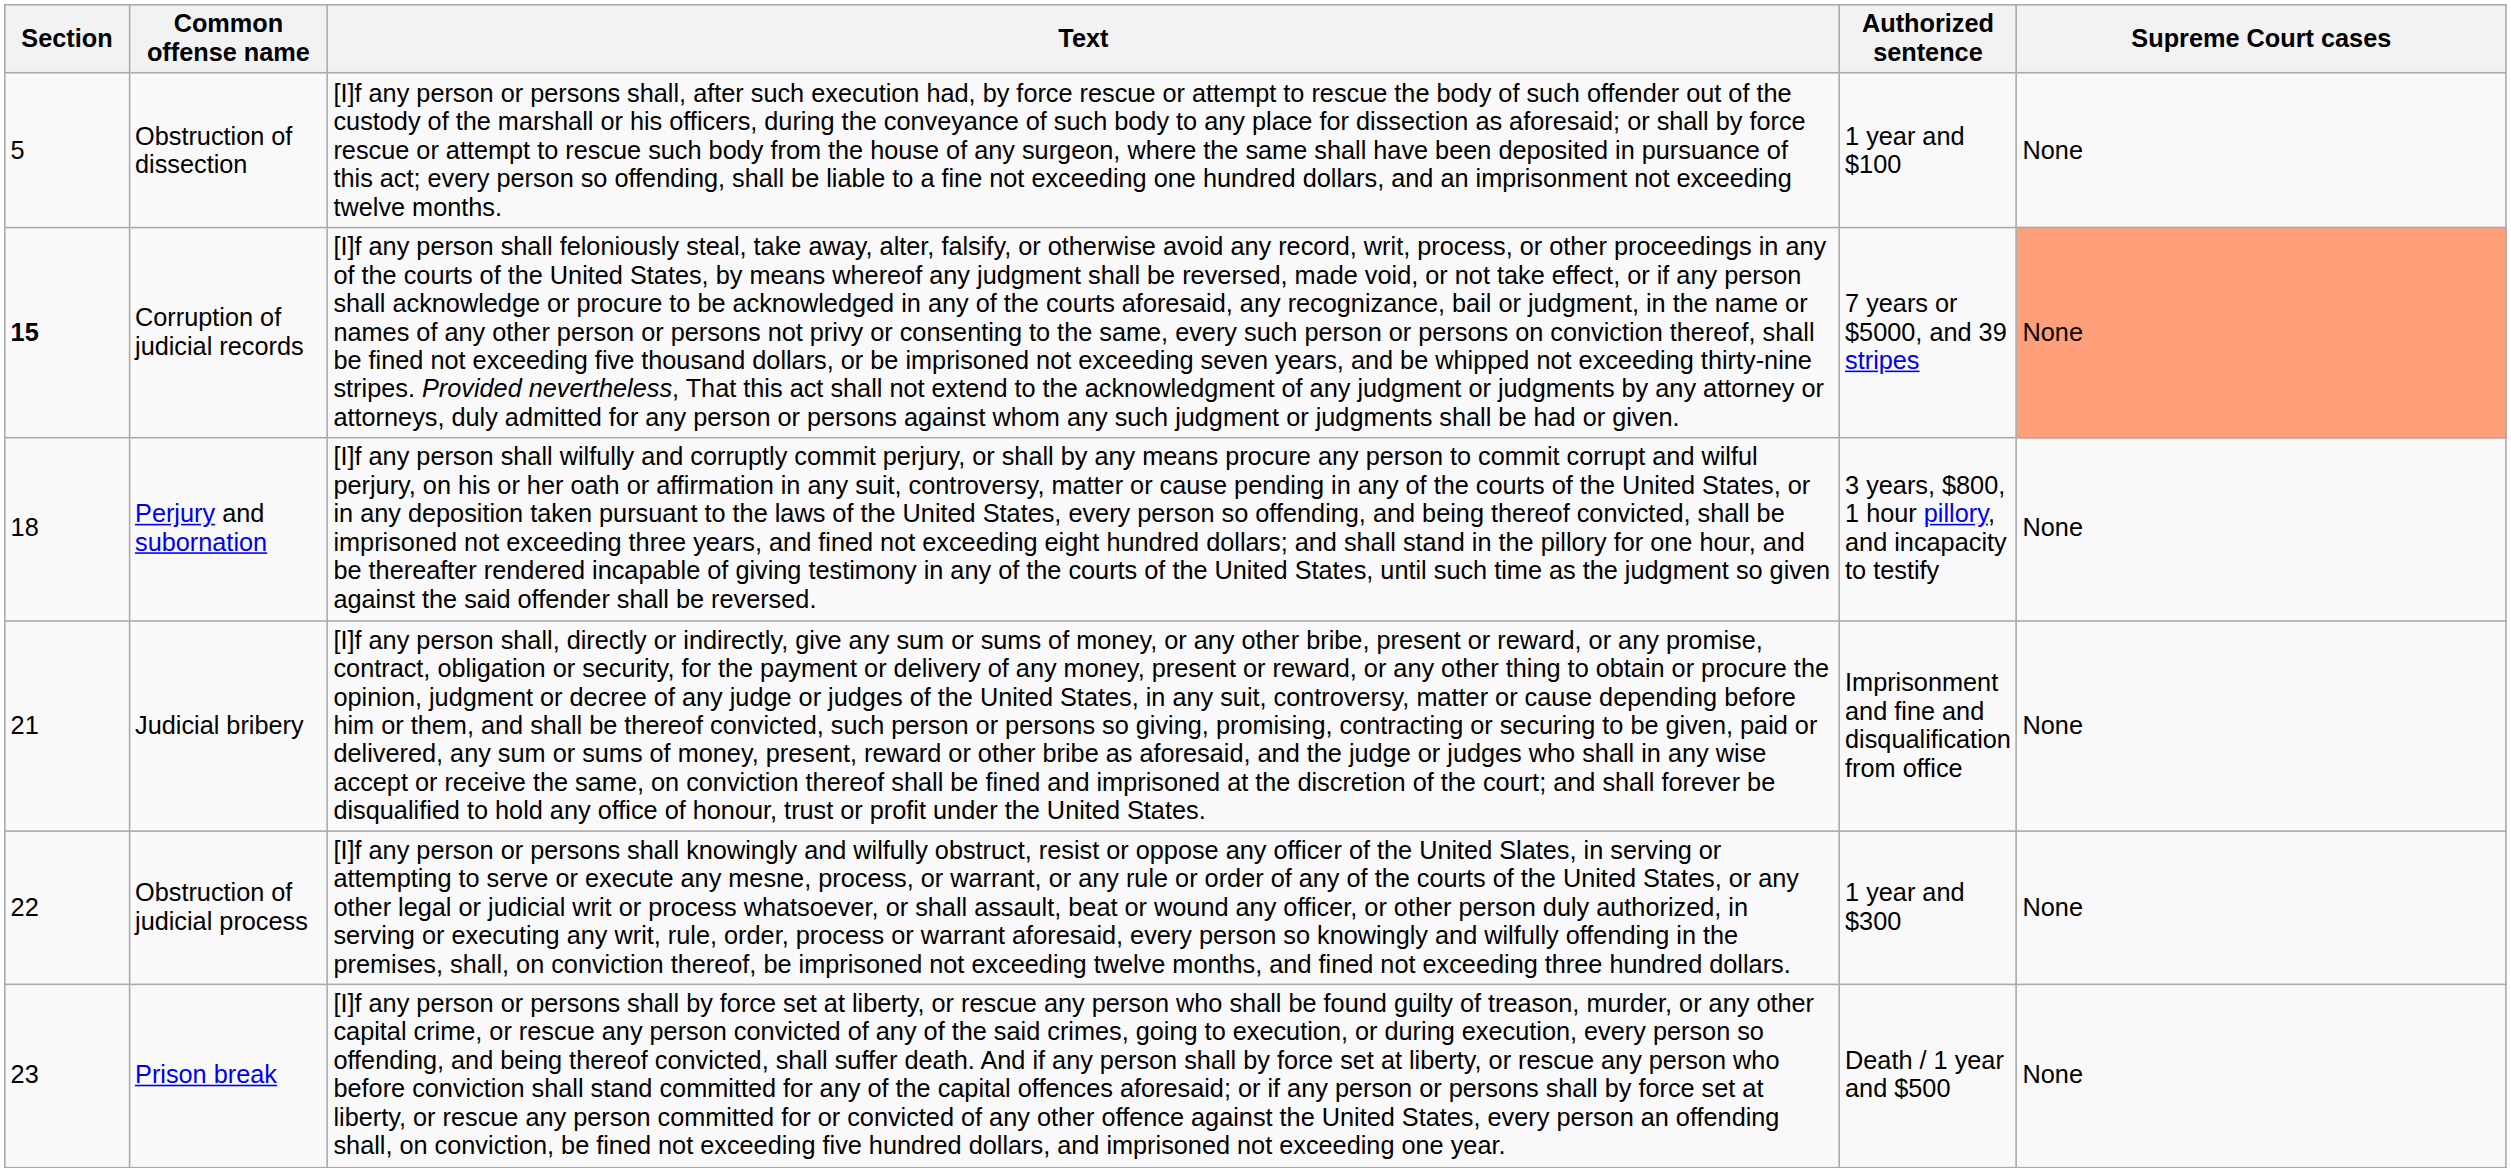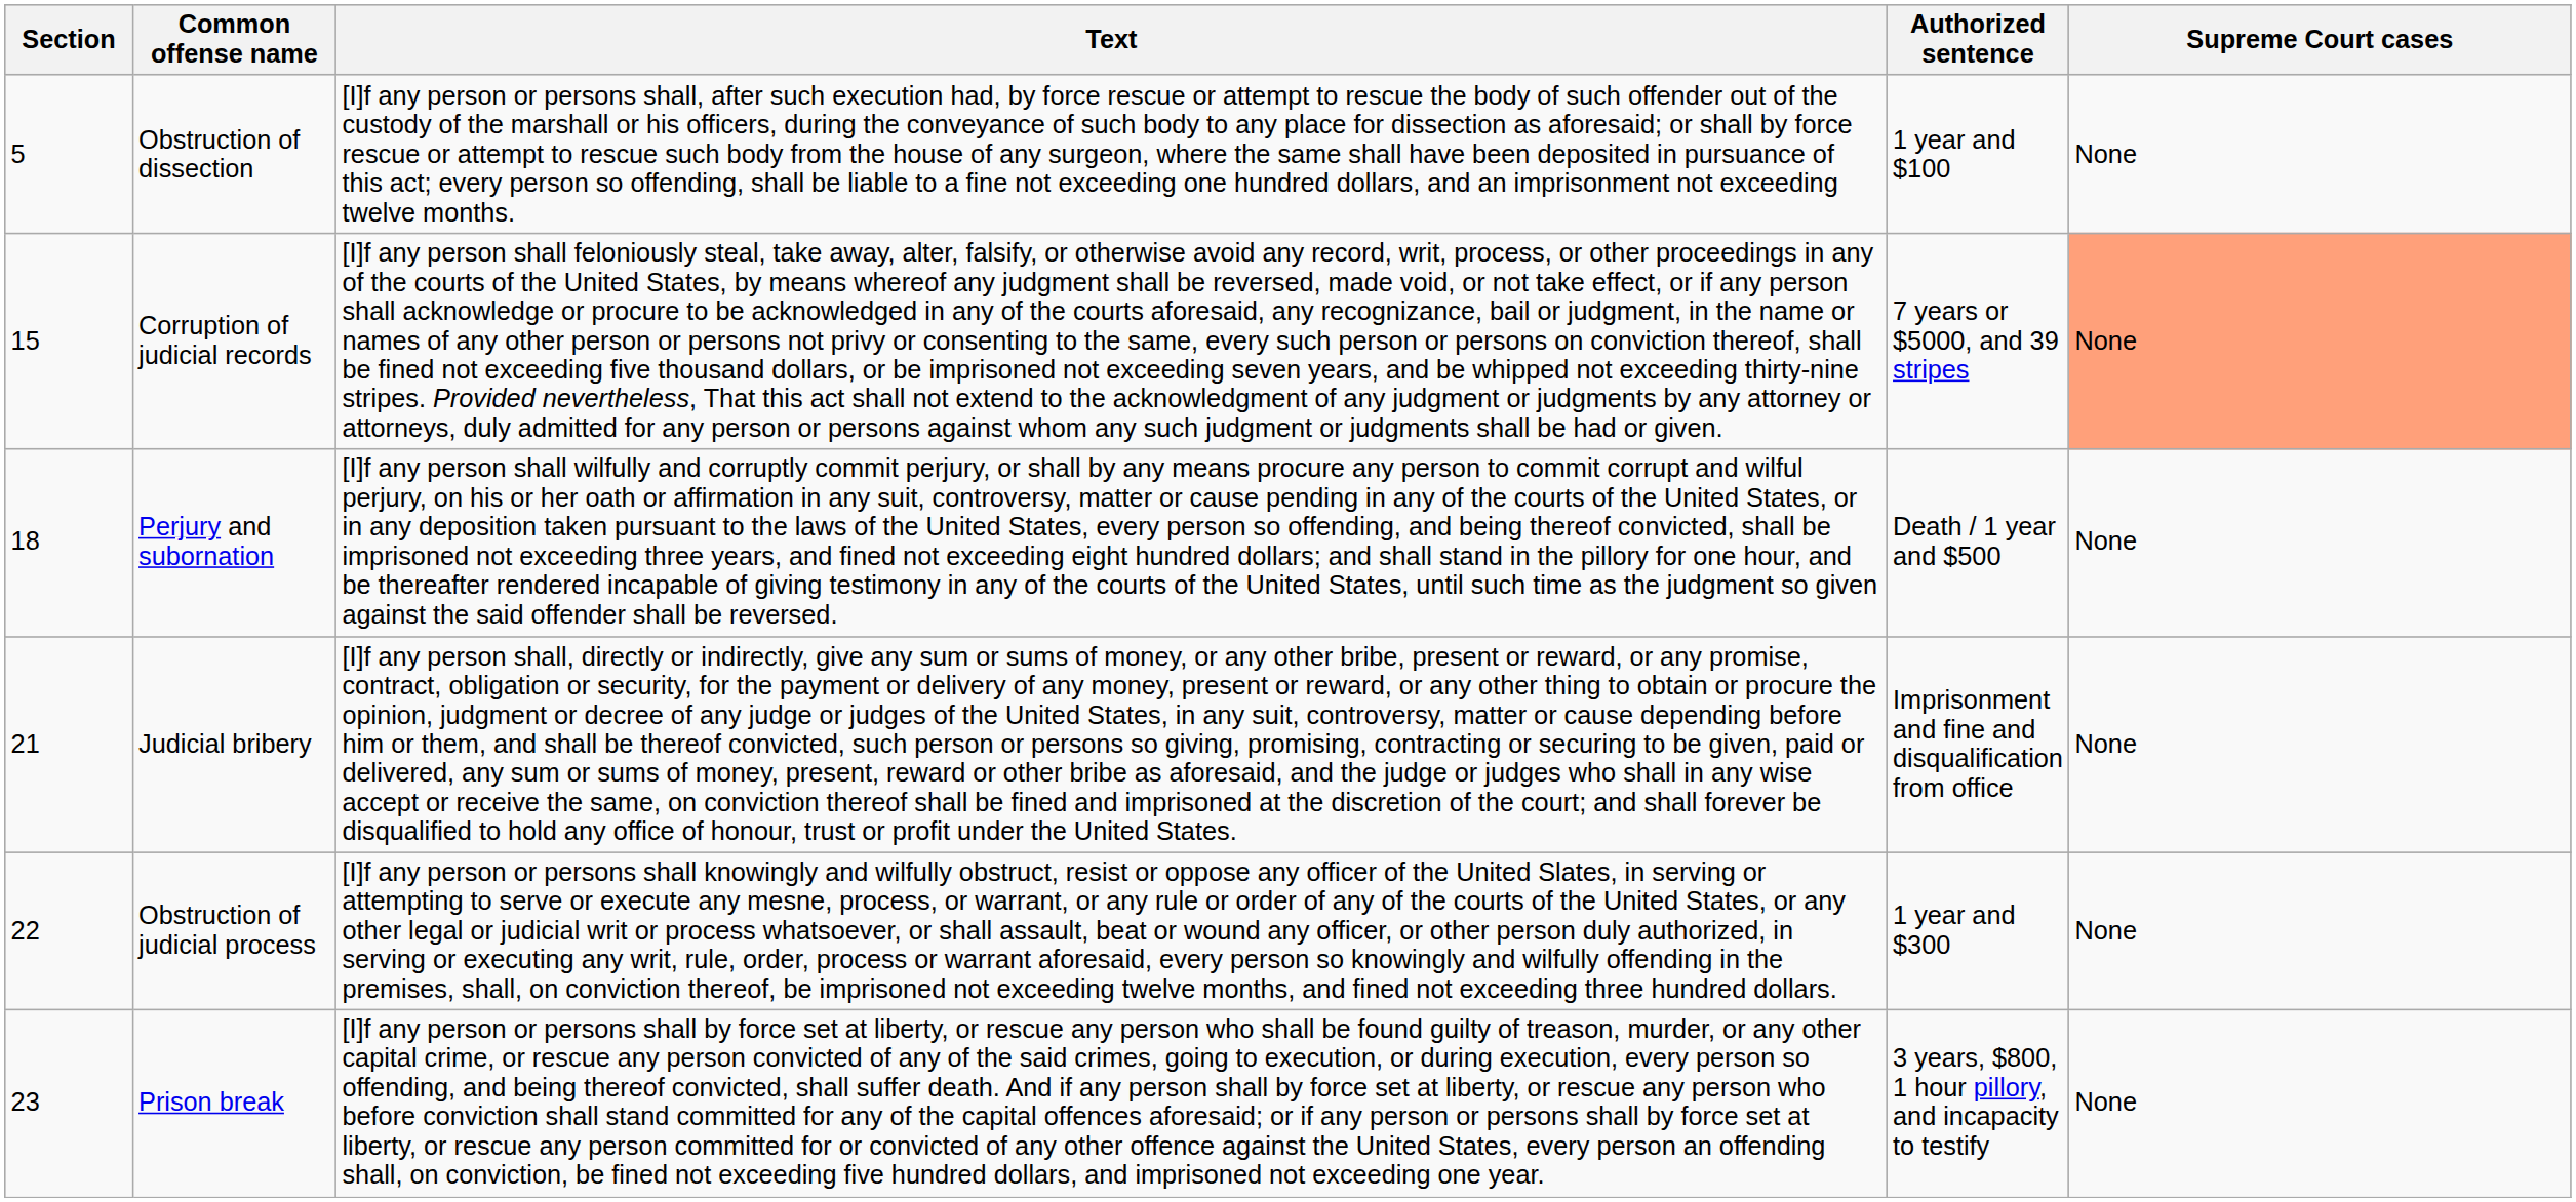Corruption of judicial records | Section: bold -> normal
Perjury and subornation | Authorized sentence: 3 years, $800, 1 hour pillory, and incapacity to testify -> Death / 1 year and $500
Prison break | Authorized sentence: Death / 1 year and $500 -> 3 years, $800, 1 hour pillory, and incapacity to testify
